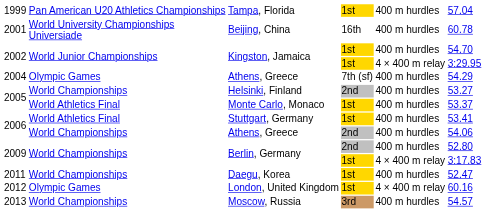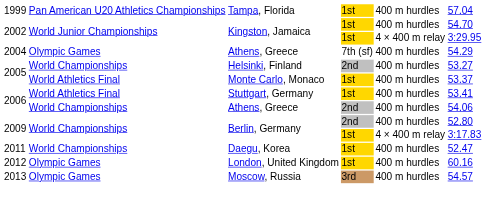- row: 2001 | World University Championships Universiade | Beijing, China | 16th | 400 m hurdles | 60.78
London, United Kingdom | column 5: 4 × 400 m relay -> 400 m hurdles
Moscow, Russia | column 2: World Championships -> Olympic Games
